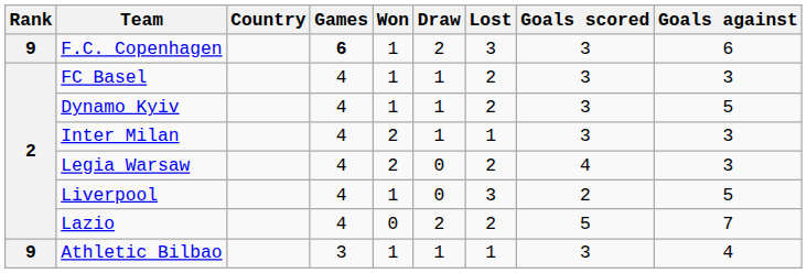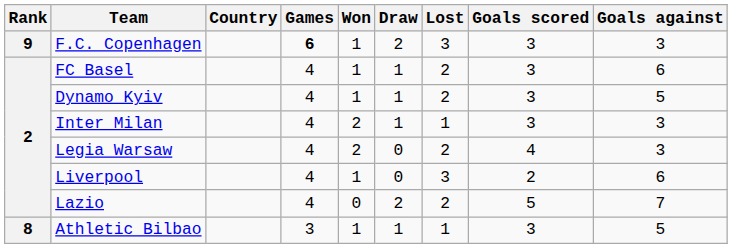F.C. Copenhagen | Goals against: 6 -> 3
FC Basel | Goals against: 3 -> 6
Liverpool | Goals against: 5 -> 6
Athletic Bilbao | Rank: 9 -> 8
Athletic Bilbao | Goals against: 4 -> 5
